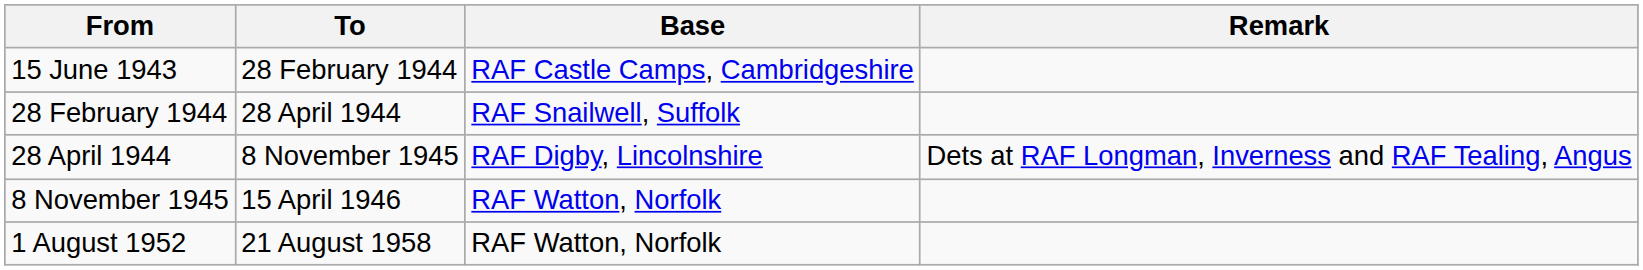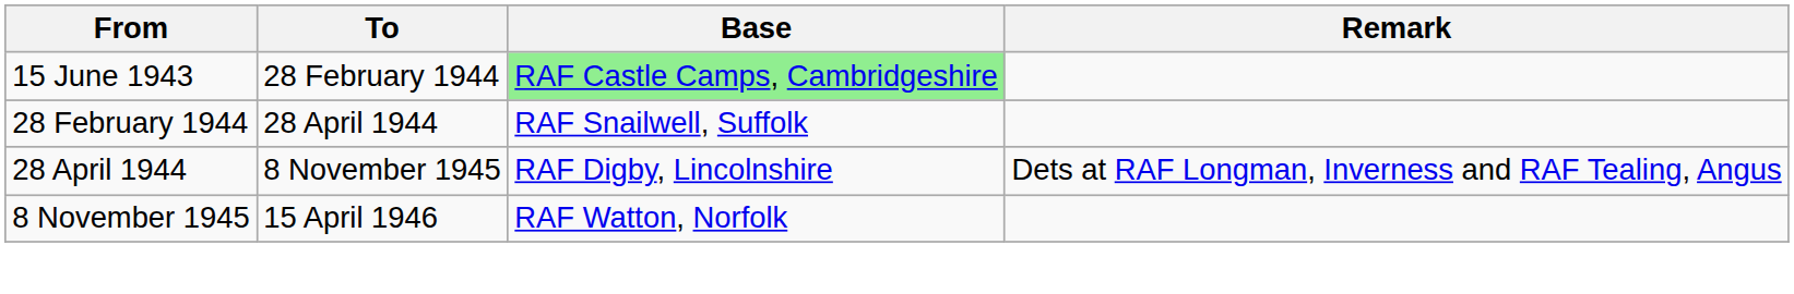15 June 1943 | Base: no background -> lightgreen background
- row: 1 August 1952 | 21 August 1958 | RAF Watton, Norfolk
